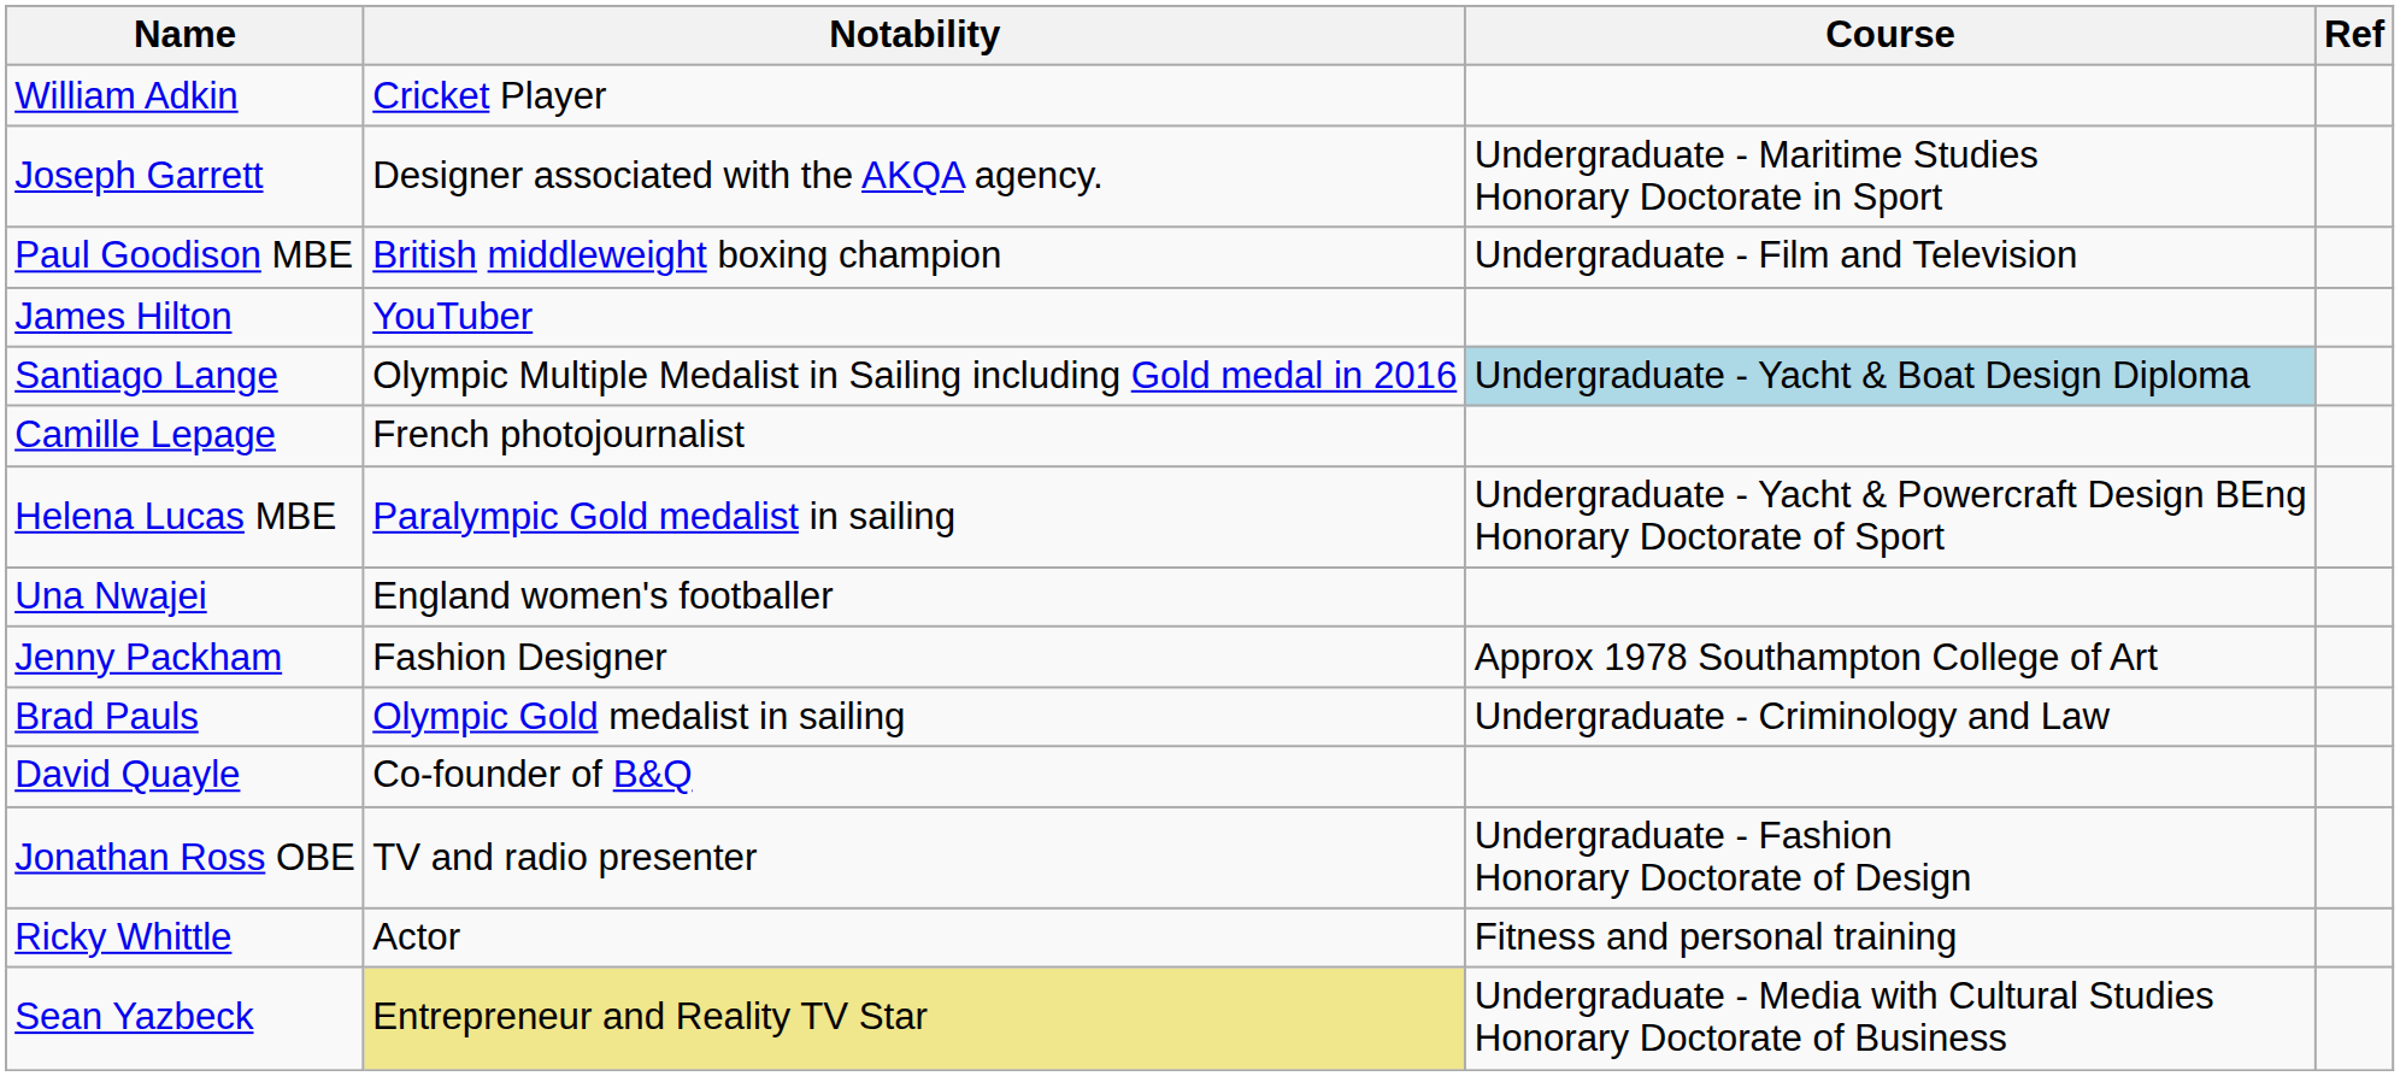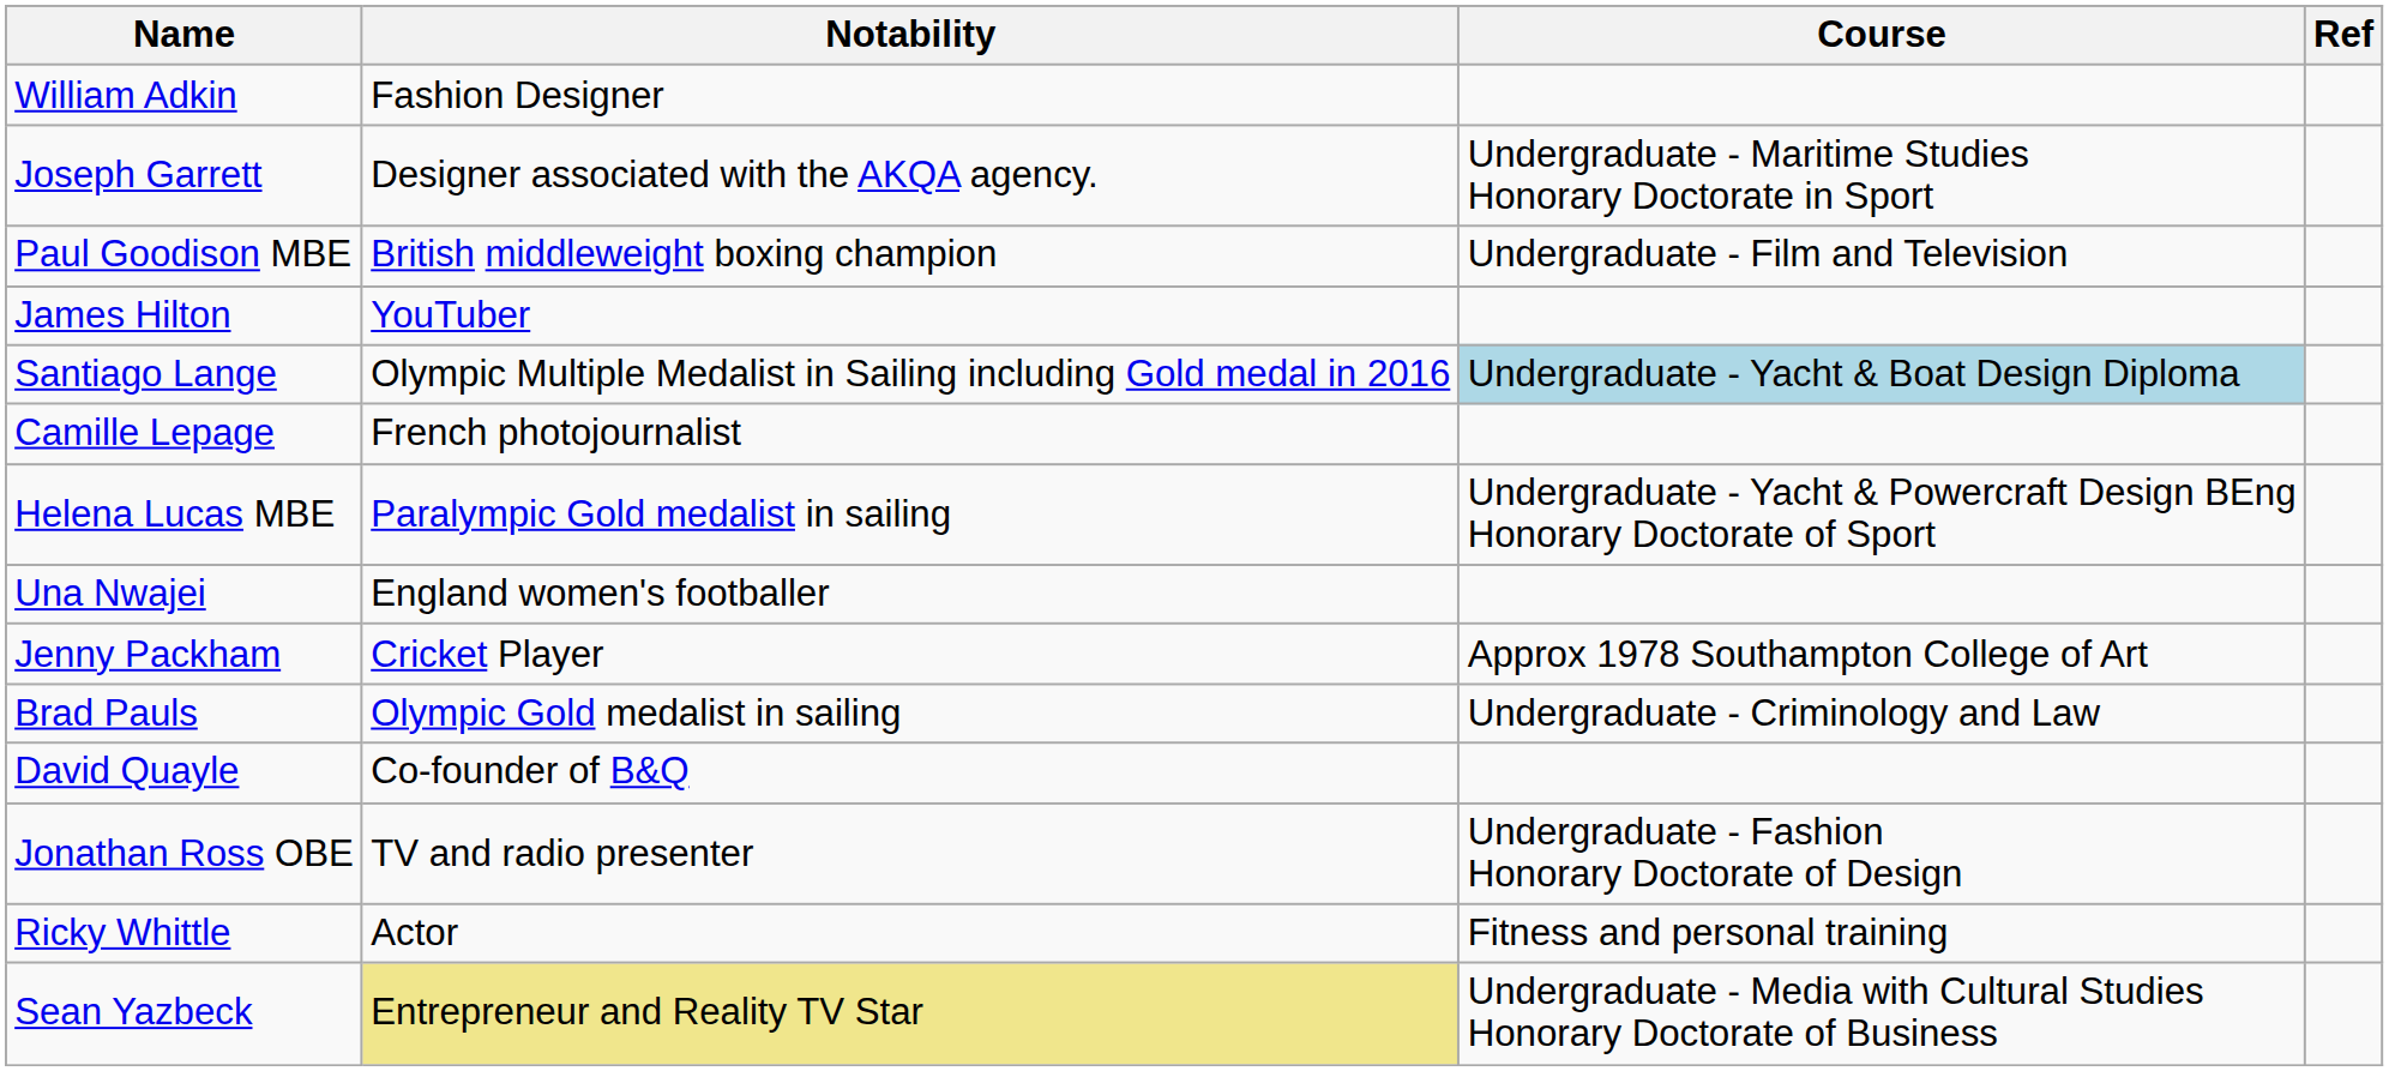William Adkin | Notability: Cricket Player -> Fashion Designer
Jenny Packham | Notability: Fashion Designer -> Cricket Player
